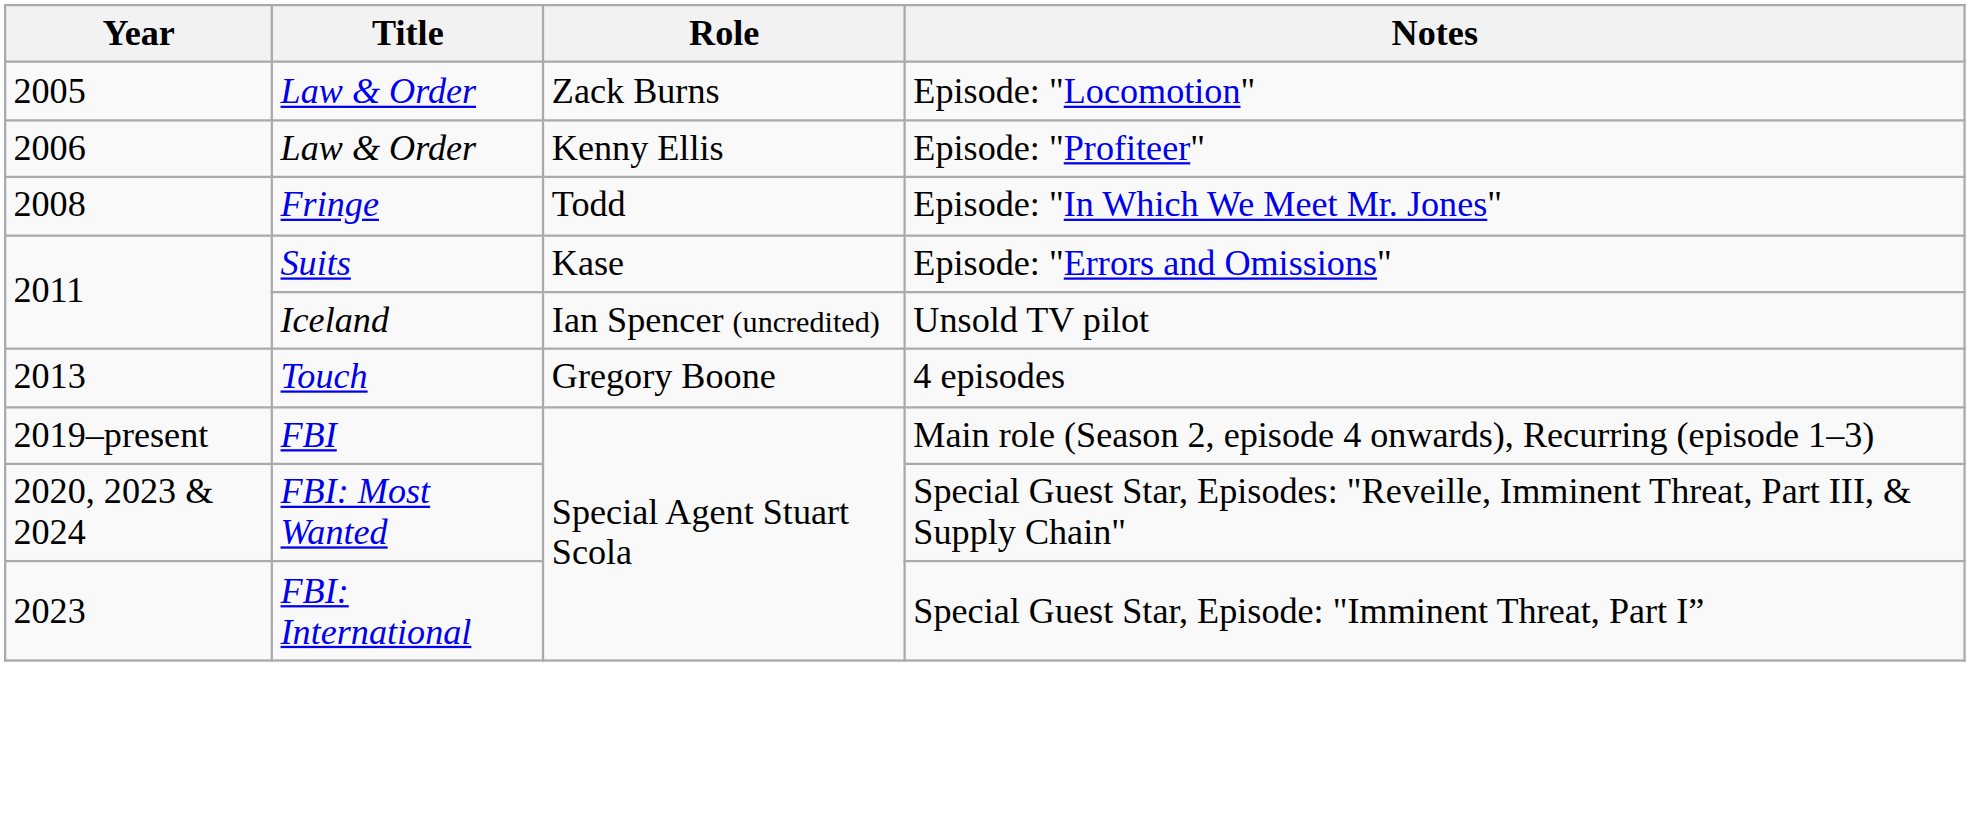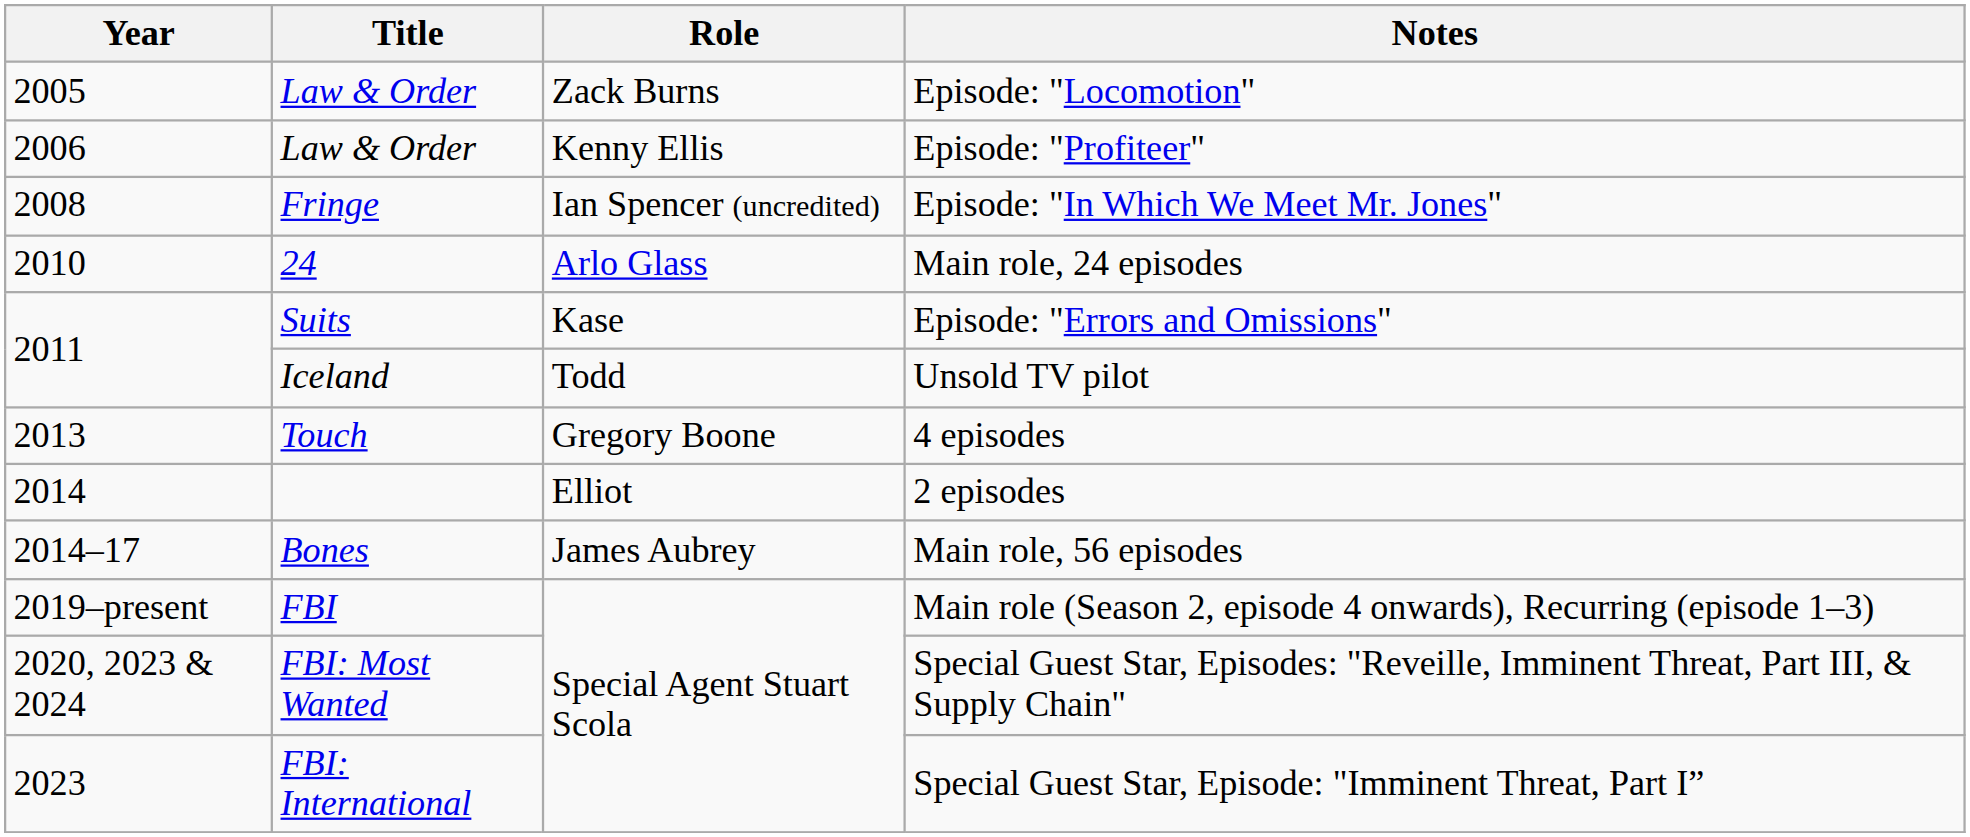Episode: "In Which We Meet Mr. Jones" | Role: Todd -> Ian Spencer (uncredited)
+ row: 2010 | 24 | Arlo Glass | Main role, 24 episodes
Unsold TV pilot | Role: Ian Spencer (uncredited) -> Todd
+ row: 2014 | Elliot | 2 episodes
+ row: 2014–17 | Bones | James Aubrey | Main role, 56 episodes
